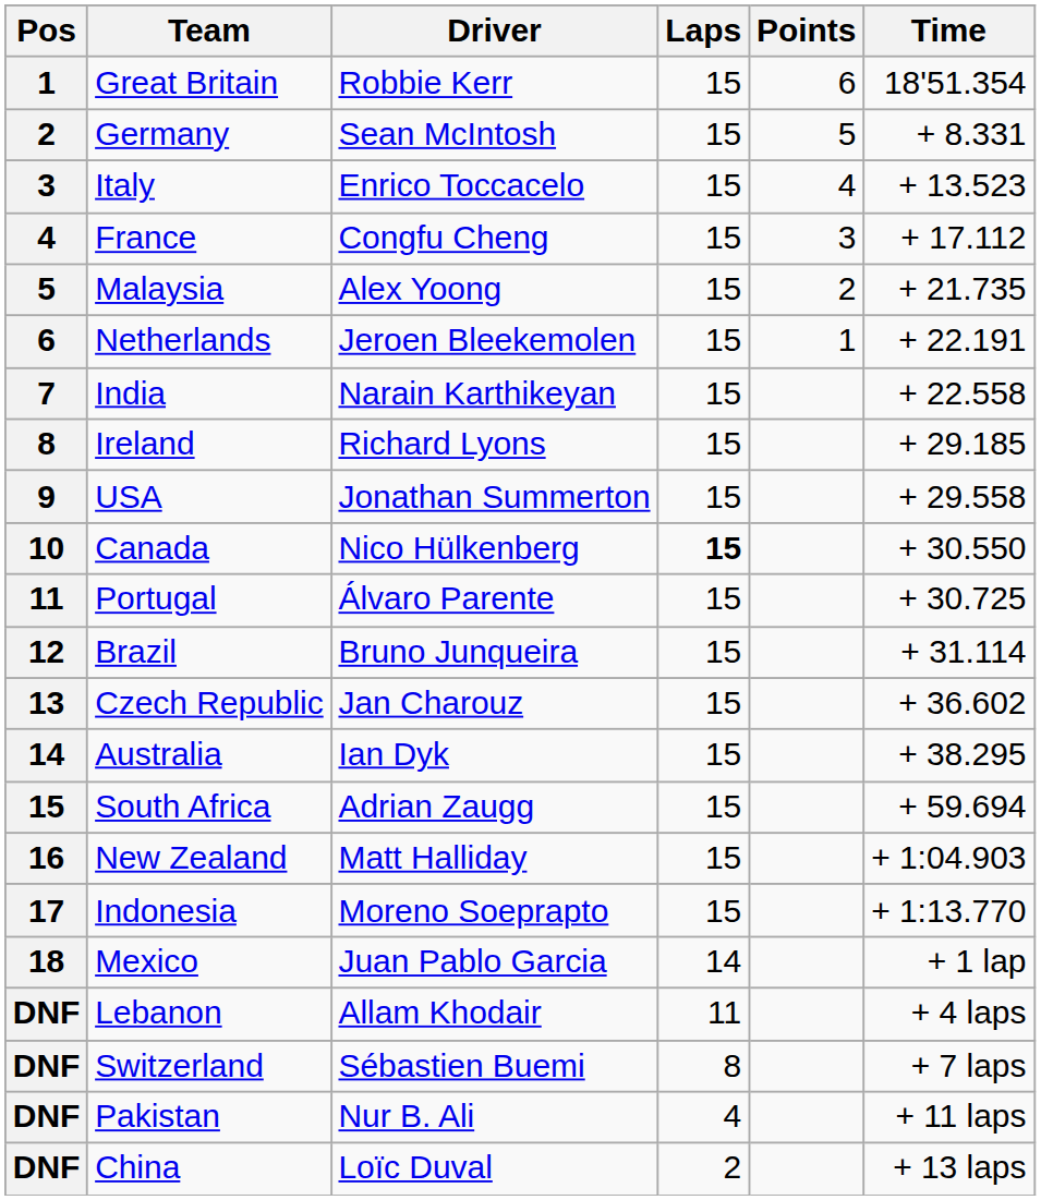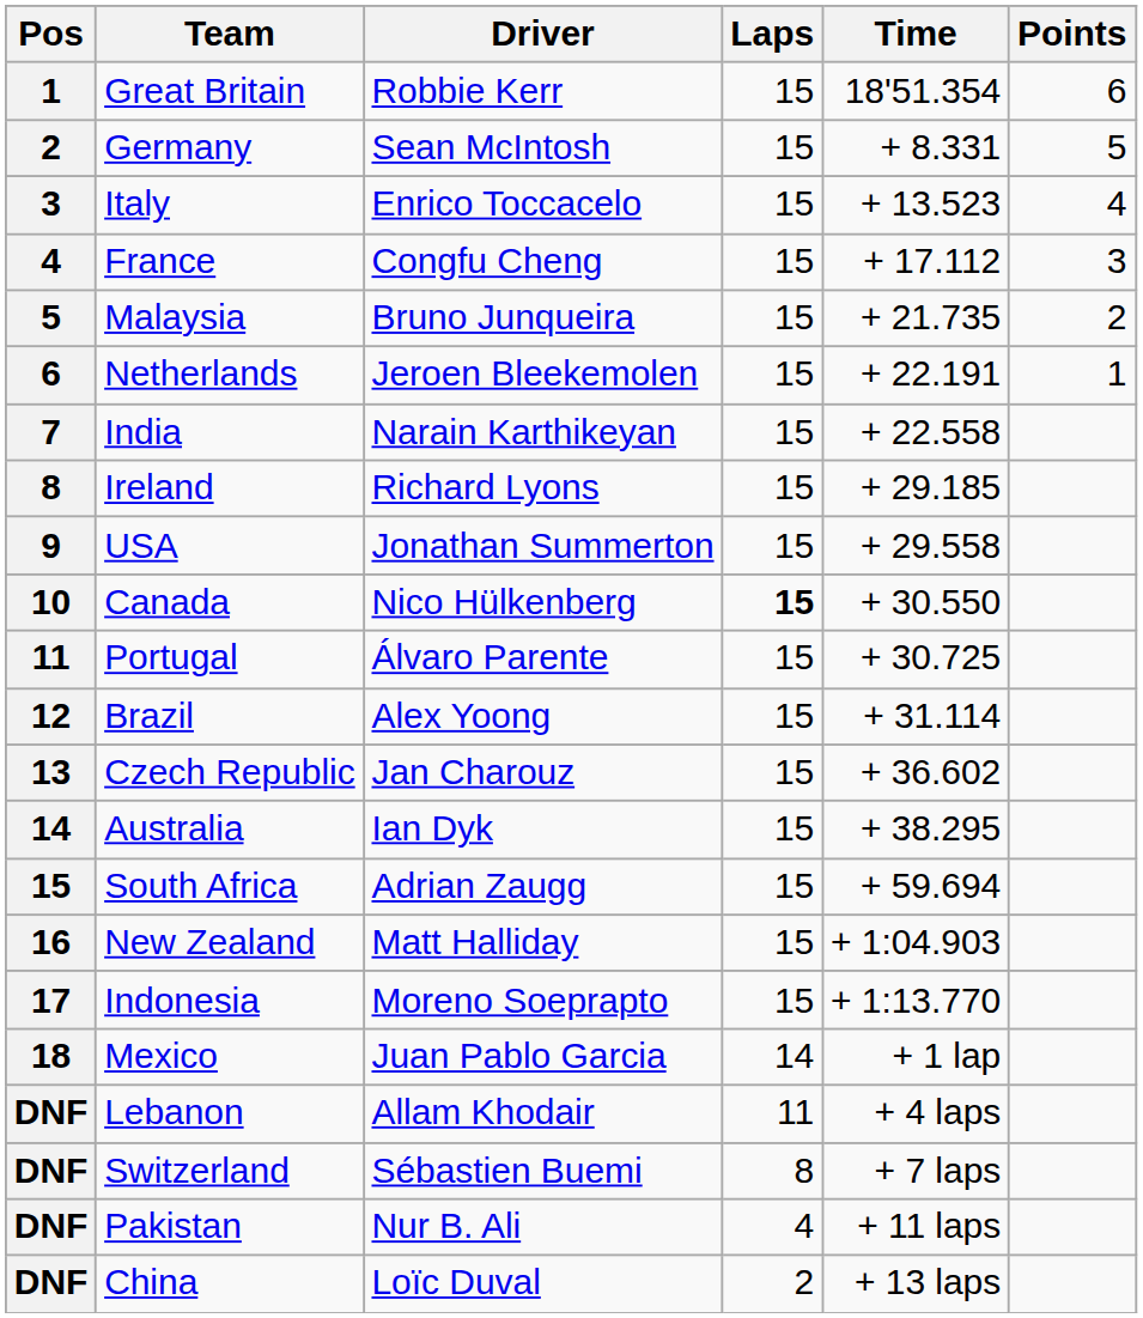columns swapped: Time <-> Points
Malaysia | Driver: Alex Yoong -> Bruno Junqueira
Brazil | Driver: Bruno Junqueira -> Alex Yoong
